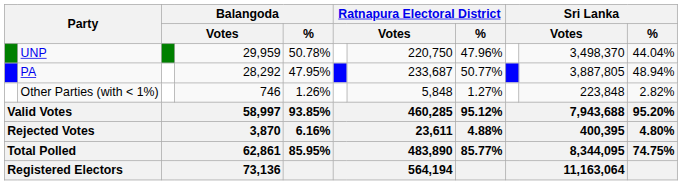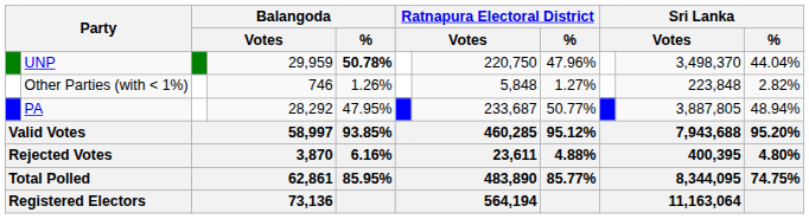UNP | Balangoda / %: normal -> bold
rows swapped: PA <-> Other Parties (with < 1%)
